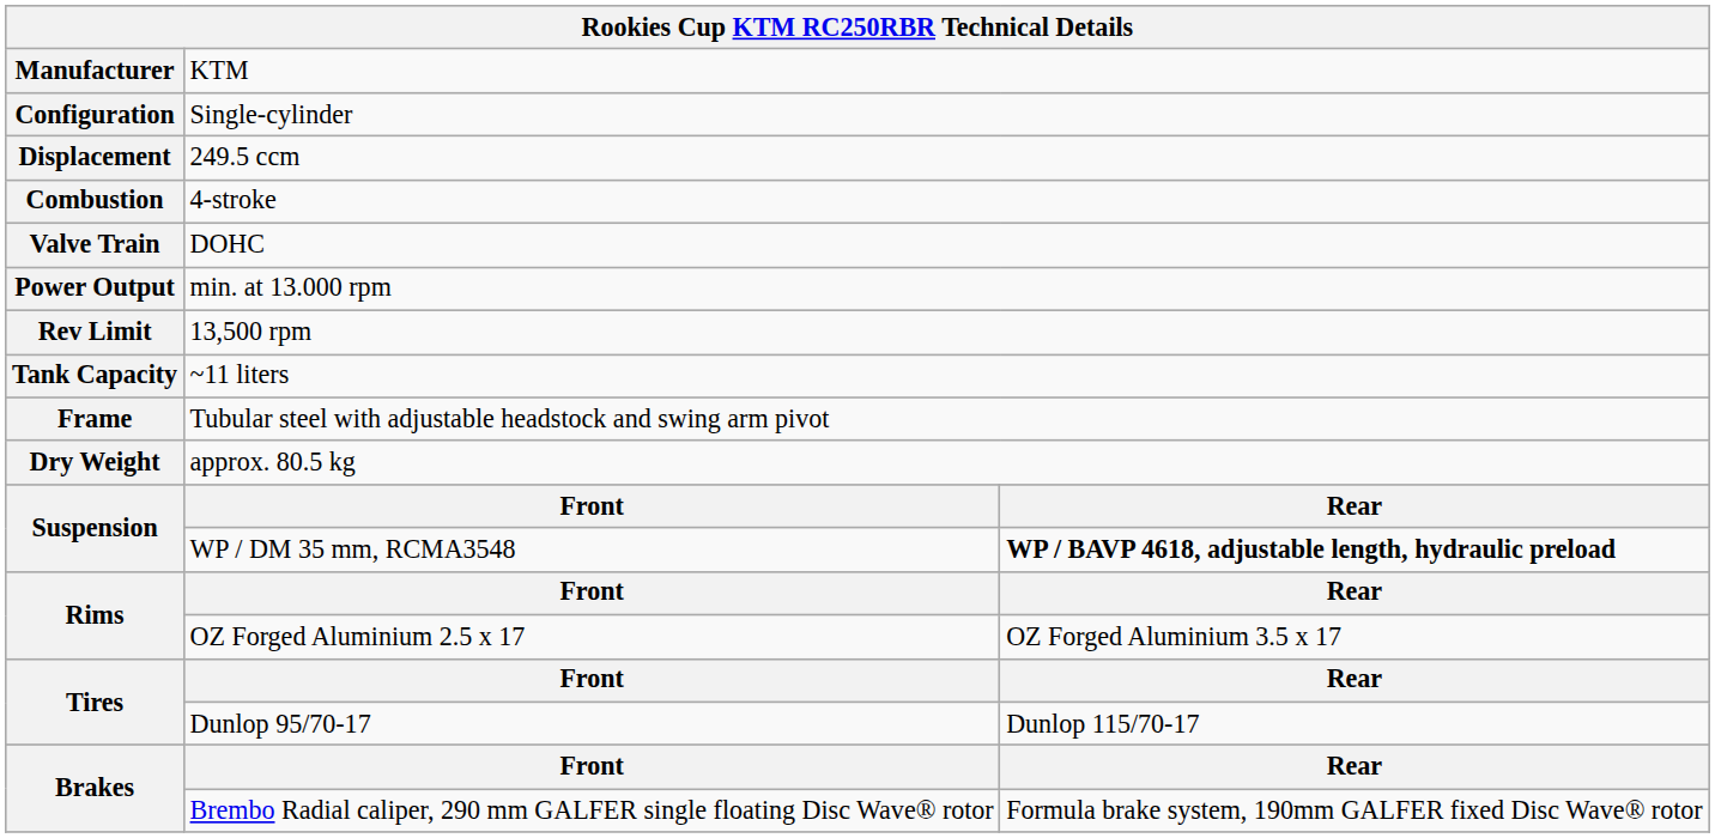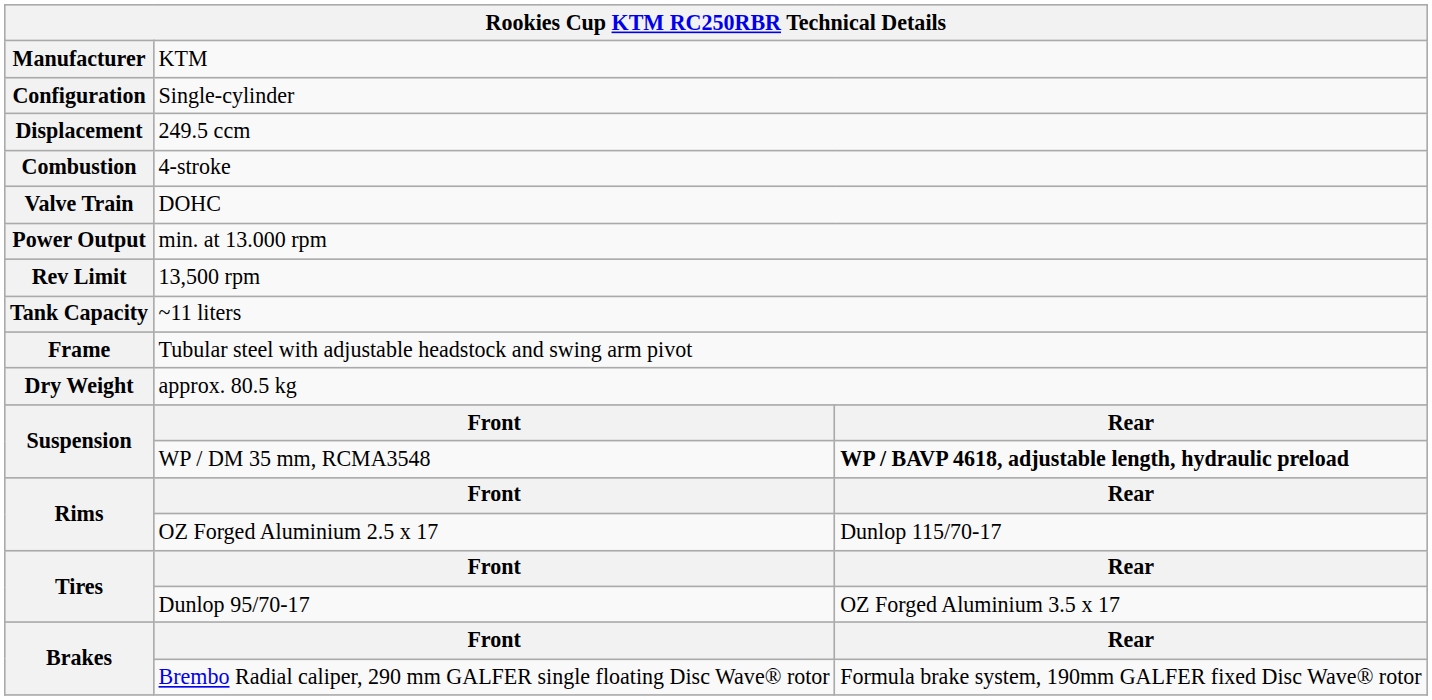Rims / OZ Forged Aluminium 2.5 x 17 | column 3: OZ Forged Aluminium 3.5 x 17 -> Dunlop 115/70-17
Tires / Dunlop 95/70-17 | column 3: Dunlop 115/70-17 -> OZ Forged Aluminium 3.5 x 17
